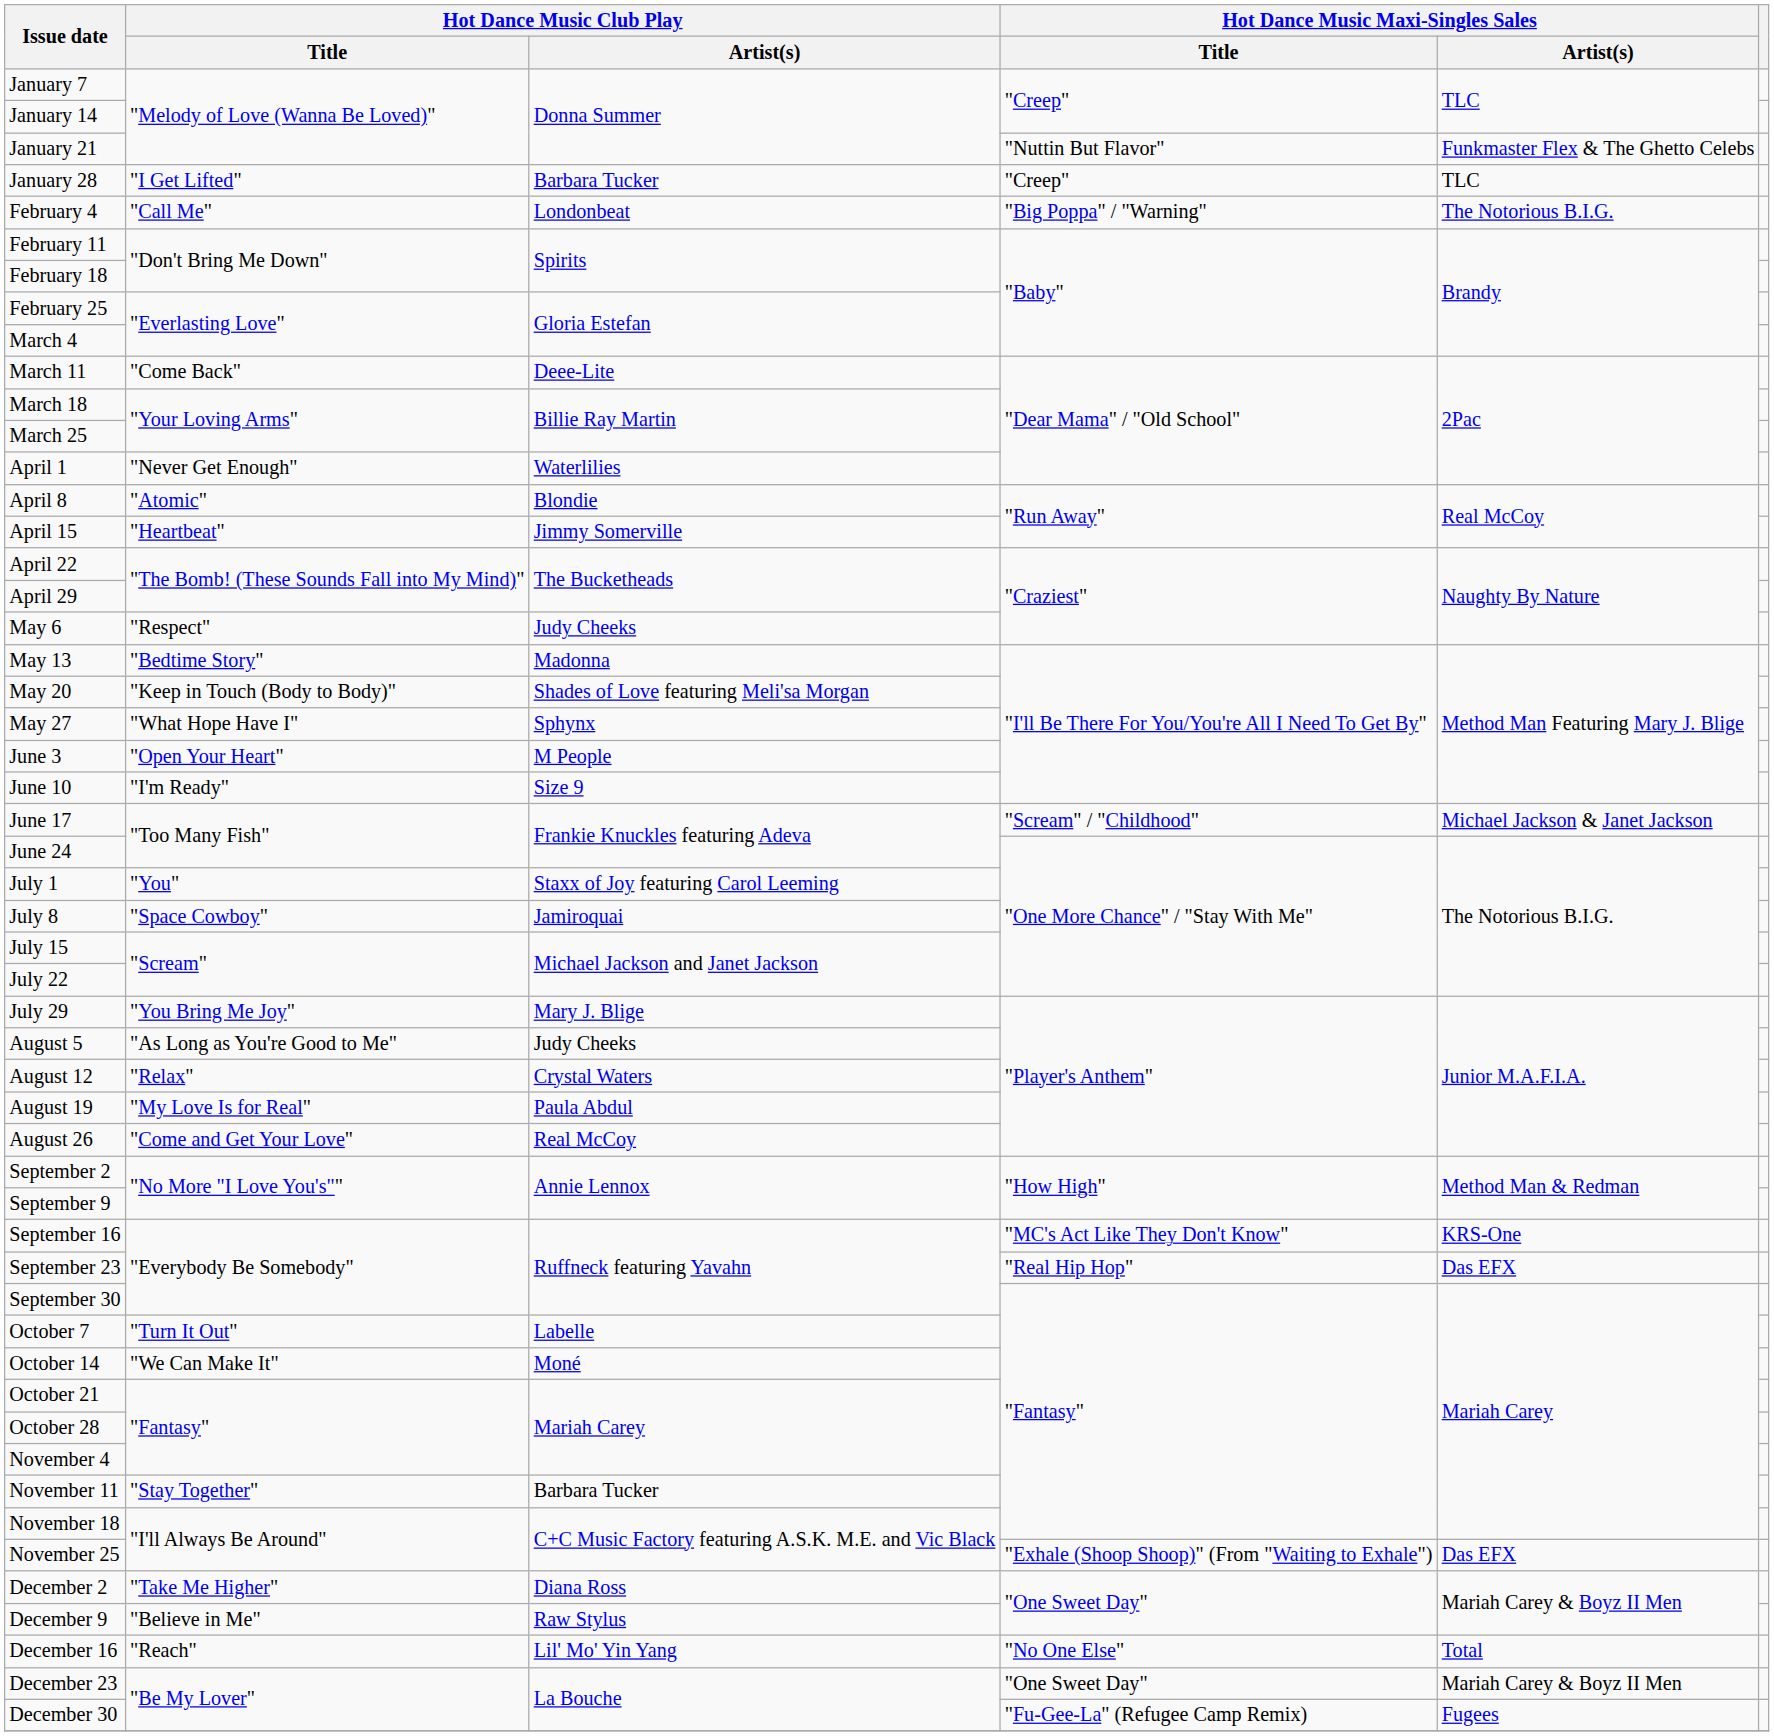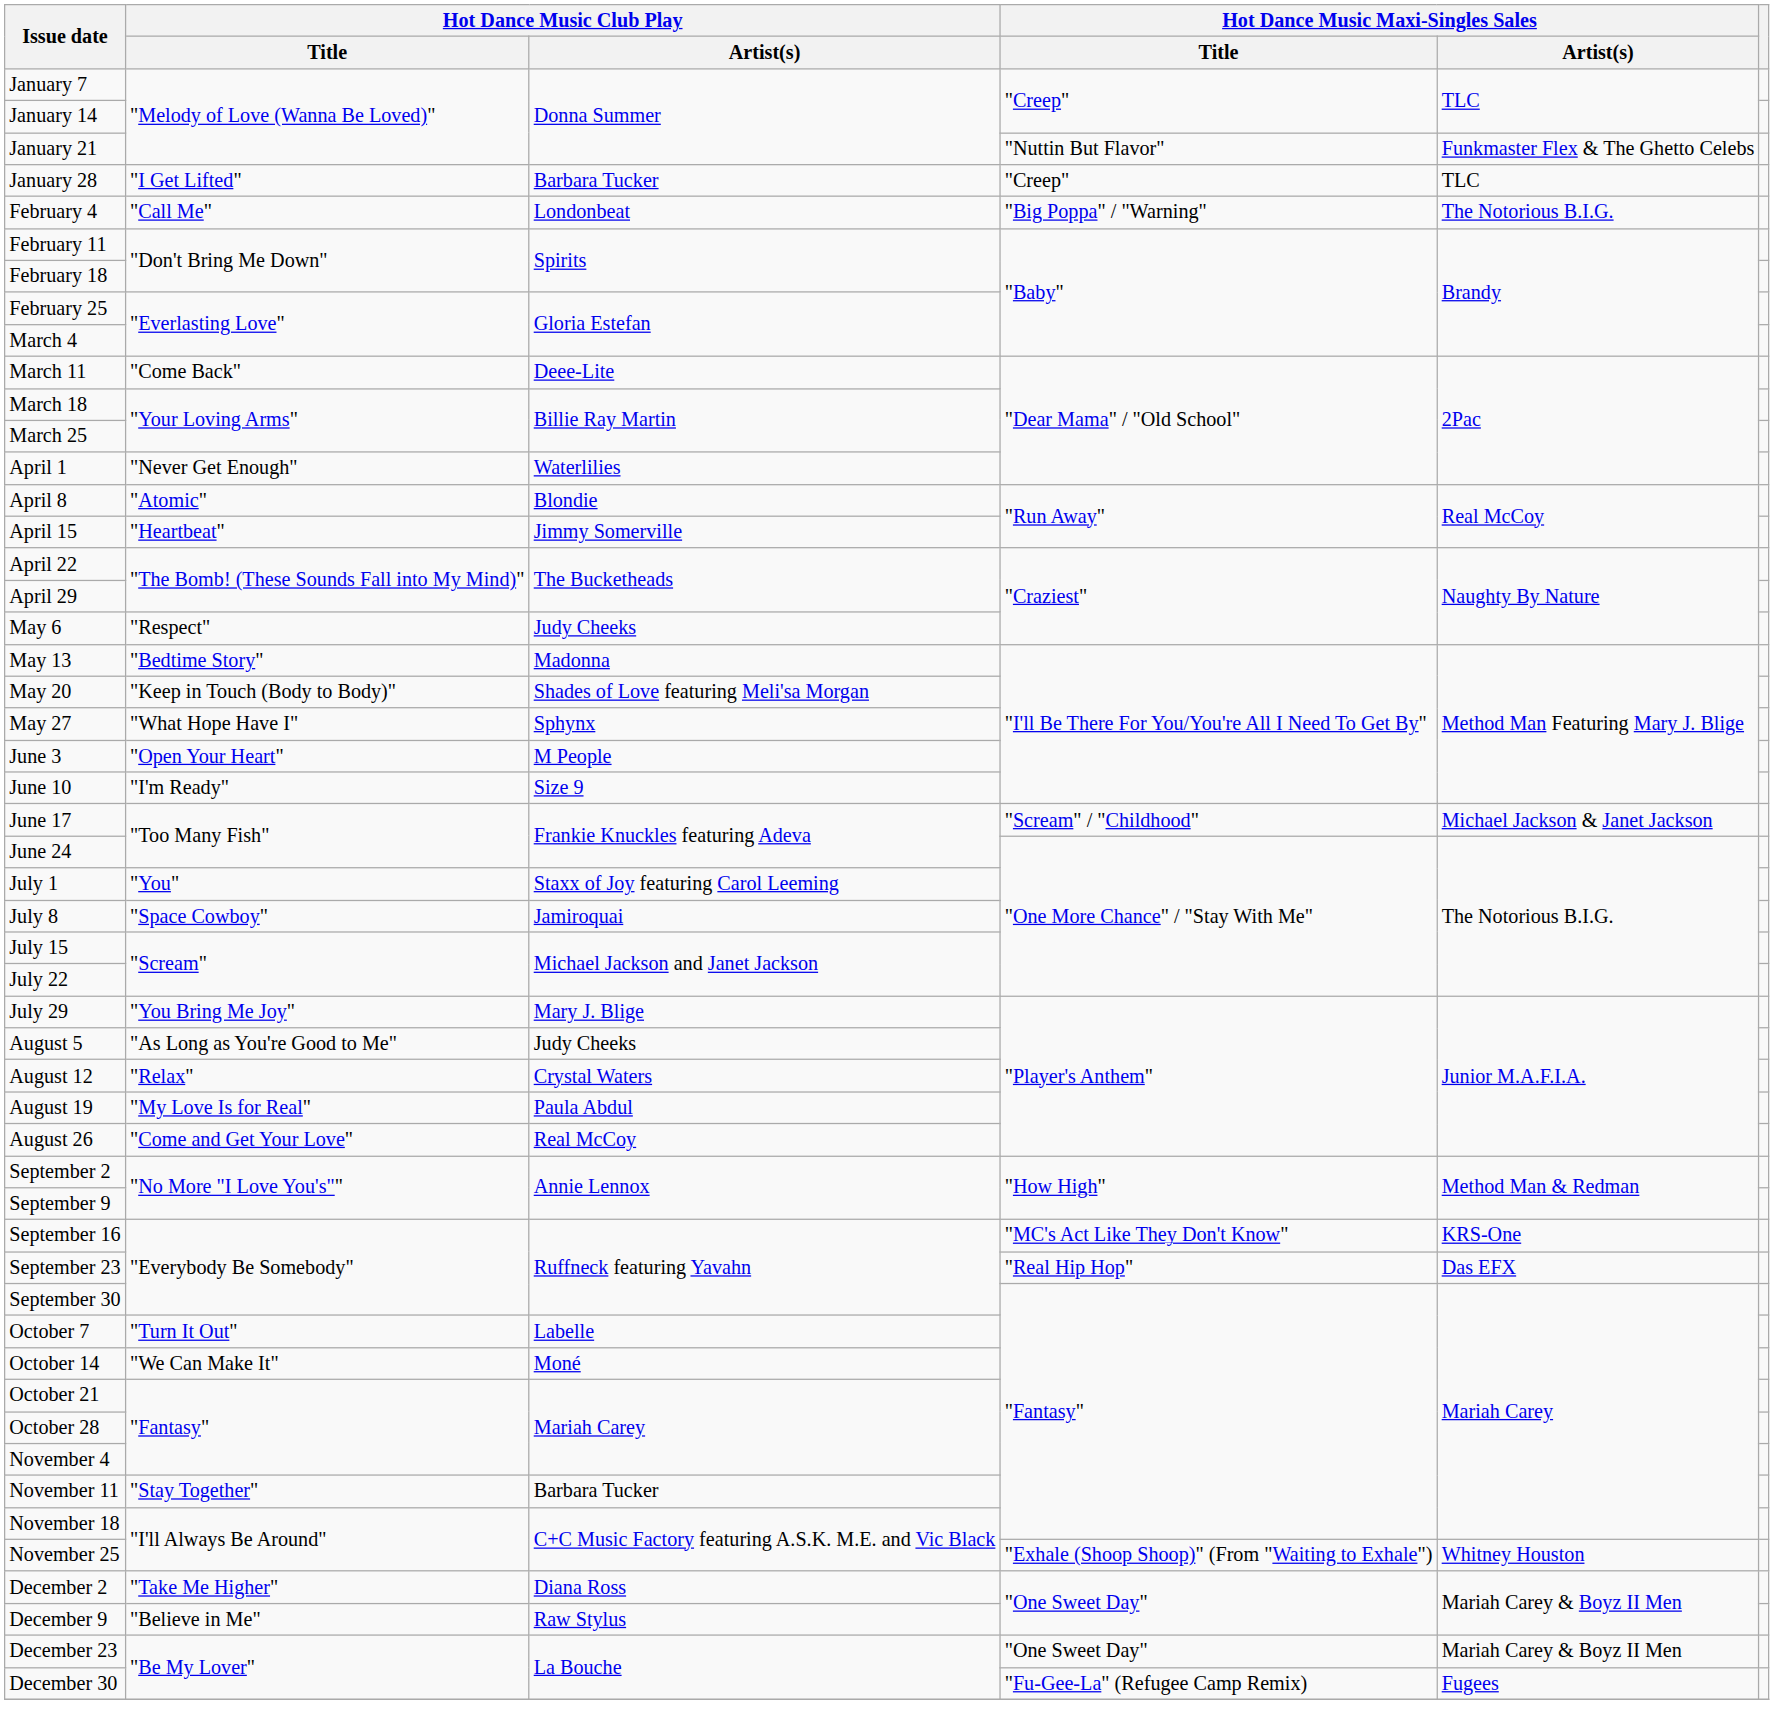November 25 | Hot Dance Music Maxi-Singles Sales / Artist(s): Das EFX -> Whitney Houston
- row: December 16 | "Reach" | Lil' Mo' Yin Yang | "No One Else" | Total
